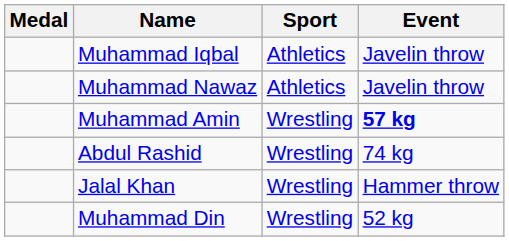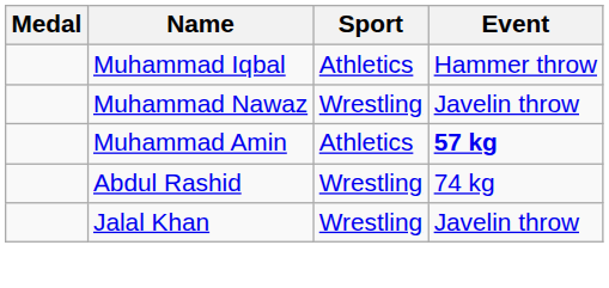Muhammad Iqbal | Event: Javelin throw -> Hammer throw
Muhammad Nawaz | Sport: Athletics -> Wrestling
Muhammad Amin | Sport: Wrestling -> Athletics
Jalal Khan | Event: Hammer throw -> Javelin throw
- row: Muhammad Din | Wrestling | 52 kg
